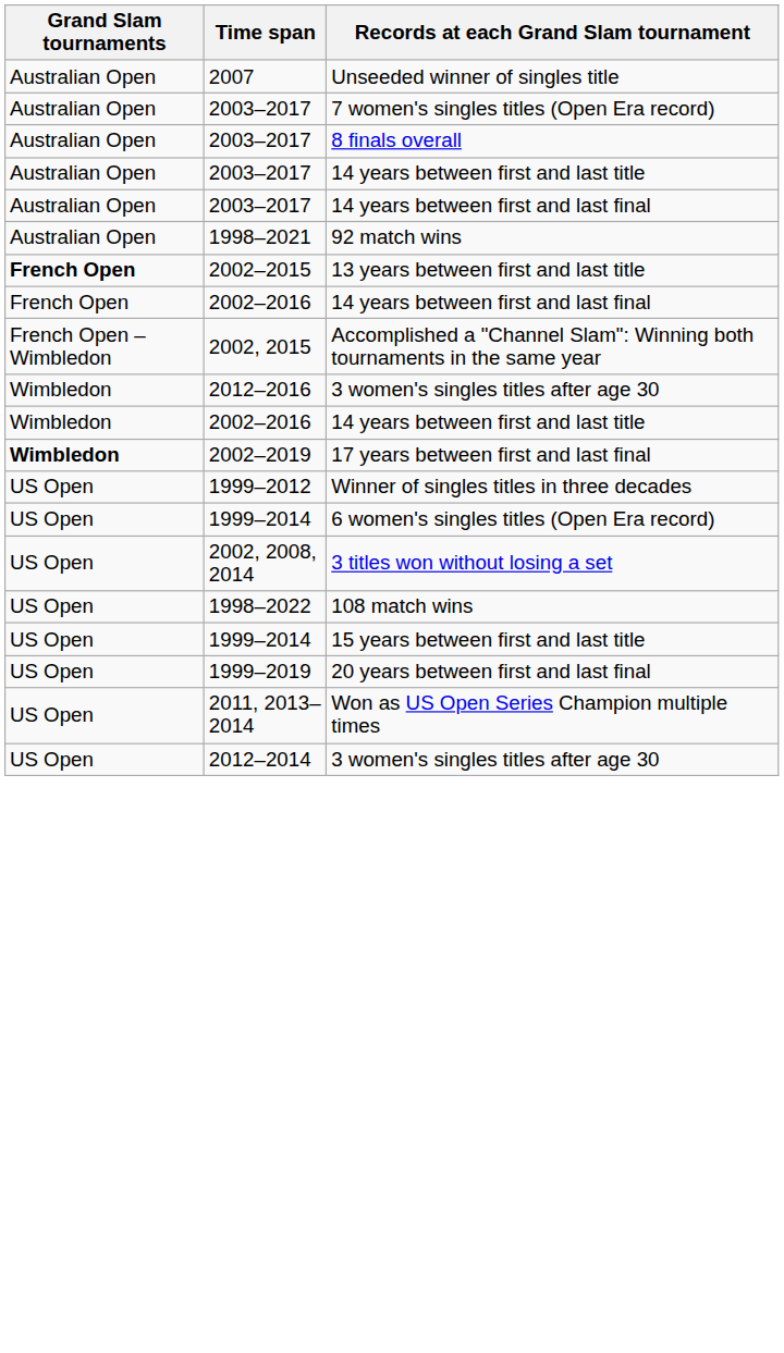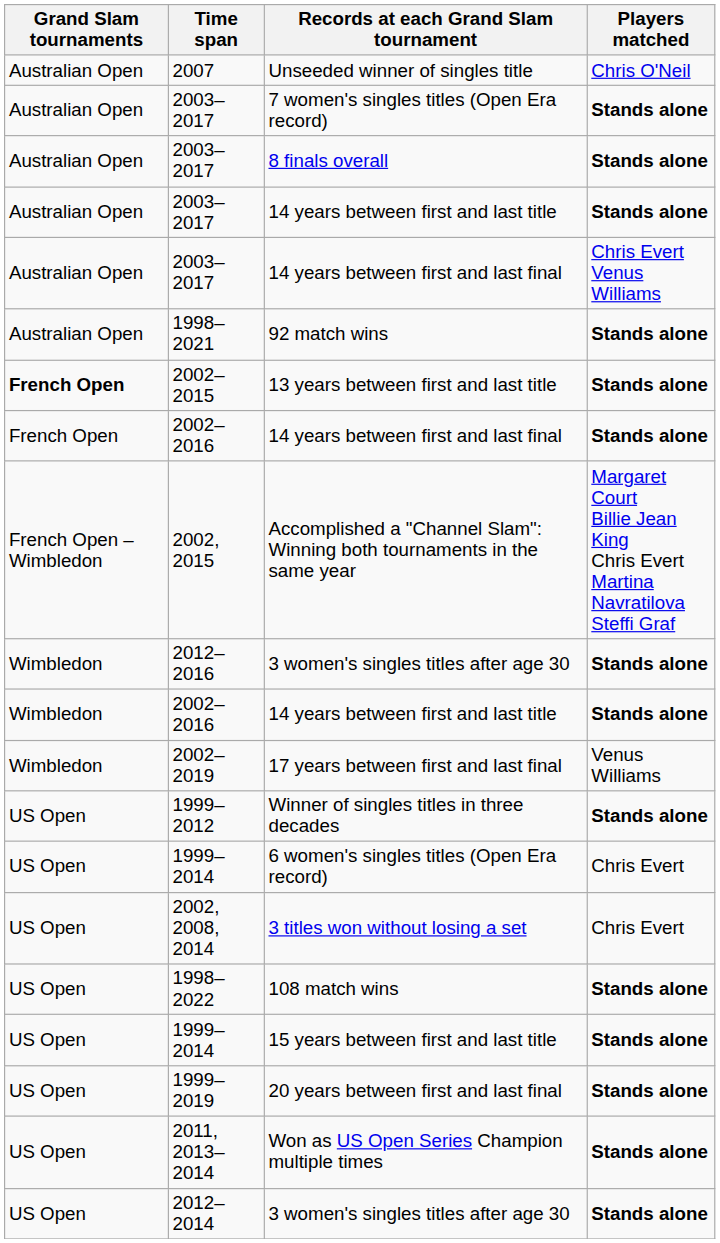+ column: Players matched | Chris O'Neil | Stands alone | Stands alone | Stands alone | Chris Evert Venus Williams | Stands alone | Stands alone | Stands alone | Margaret Court Billie Jean King Chris Evert Martina Navratilova Steffi Graf | Stands alone | Stands alone | Venus Williams | Stands alone | Chris Evert | Chris Evert | Stands alone | Stands alone | Stands alone | Stands alone | Stands alone
17 years between first and last final | Grand Slam tournaments: bold -> normal
